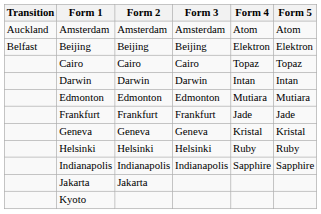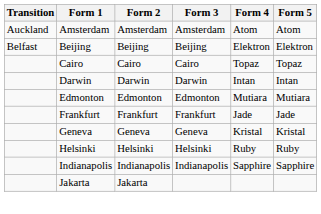- row: Kyoto
